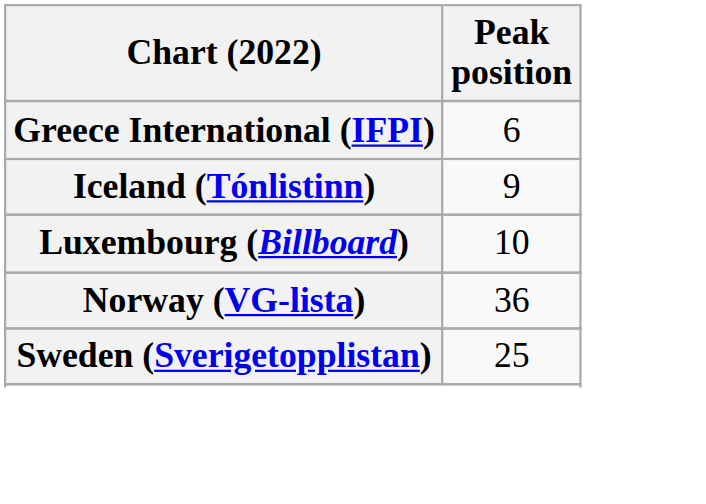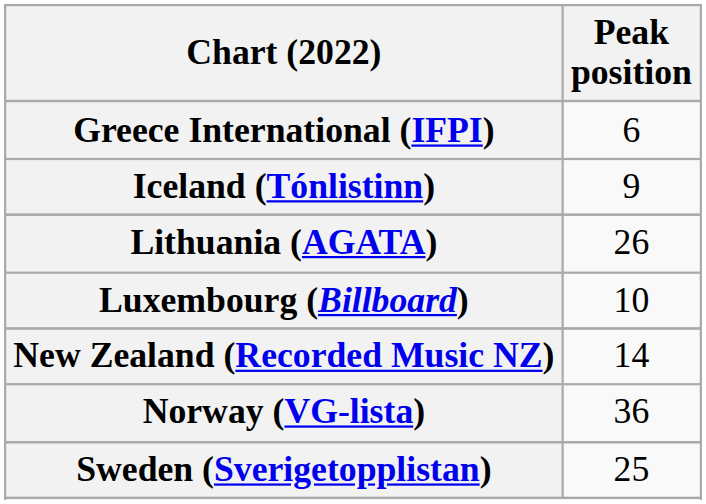+ row: Lithuania (AGATA) | 26
+ row: New Zealand (Recorded Music NZ) | 14
